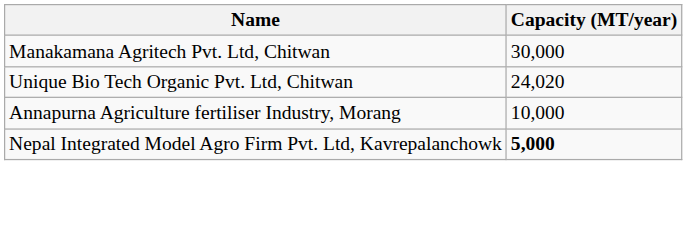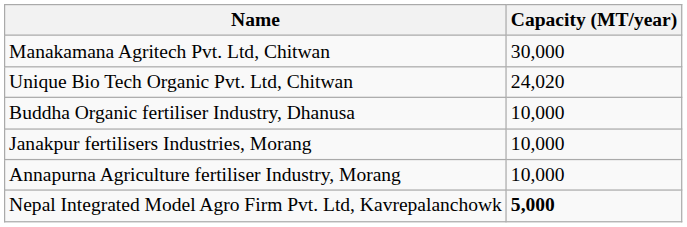+ row: Buddha Organic fertiliser Industry, Dhanusa | 10,000
+ row: Janakpur fertilisers Industries, Morang | 10,000
